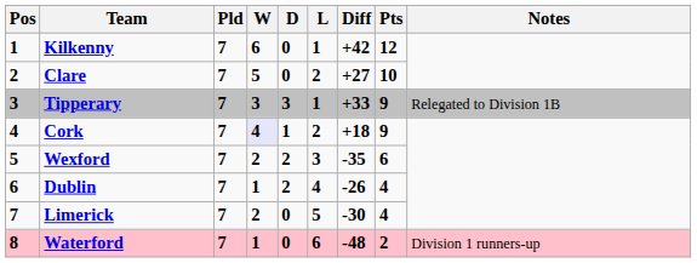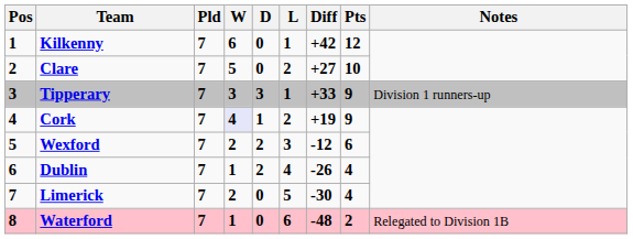Tipperary | Notes: Relegated to Division 1B -> Division 1 runners-up
Cork | Diff: +18 -> +19
Wexford | Diff: -35 -> -12
Waterford | Notes: Division 1 runners-up -> Relegated to Division 1B
